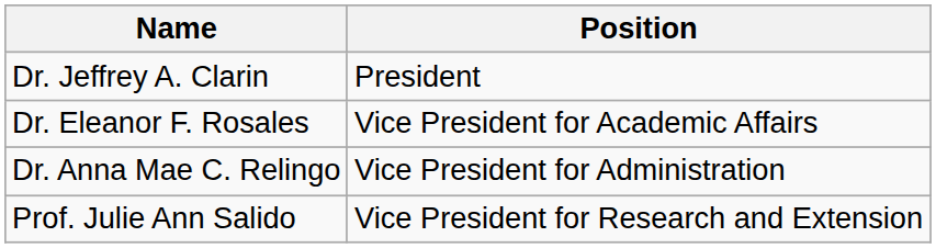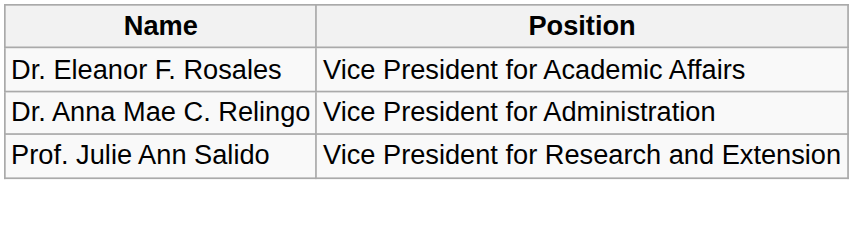- row: Dr. Jeffrey A. Clarin | President
